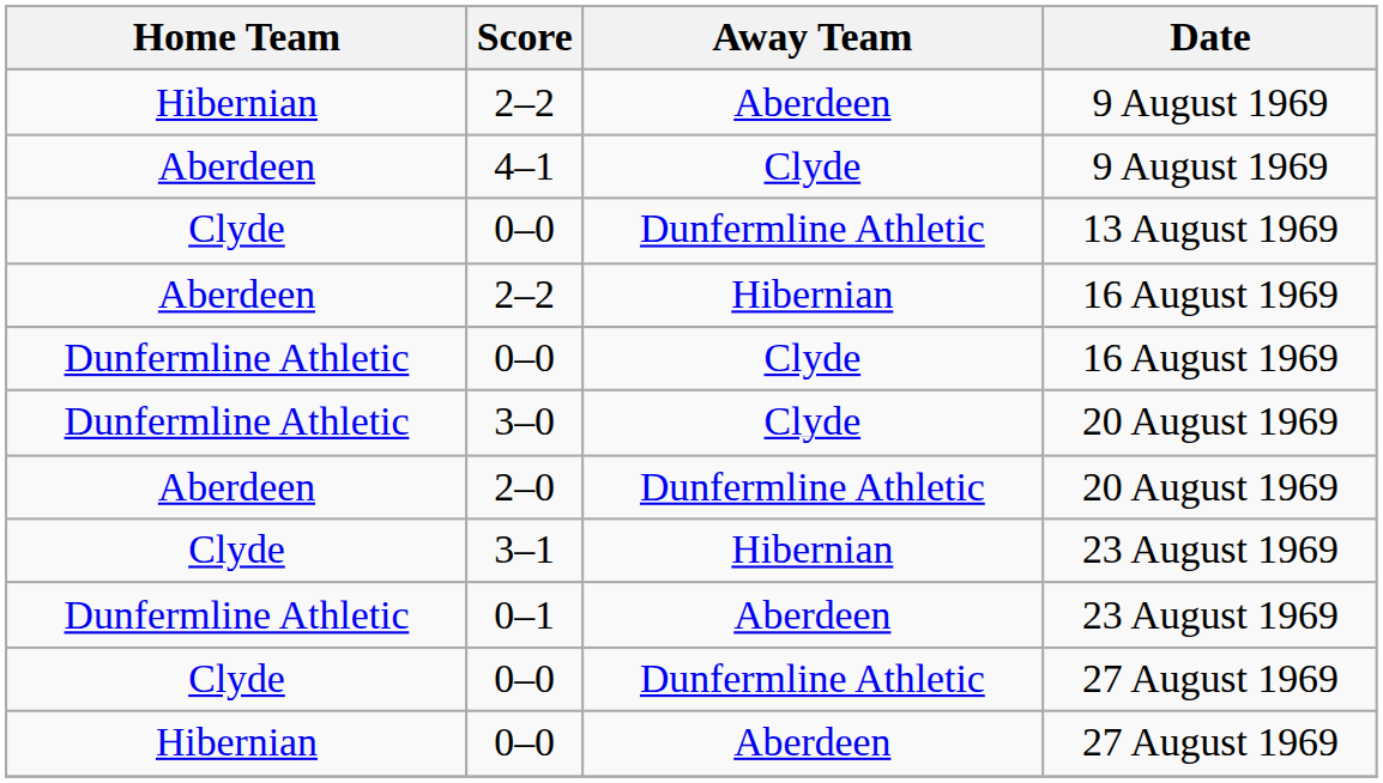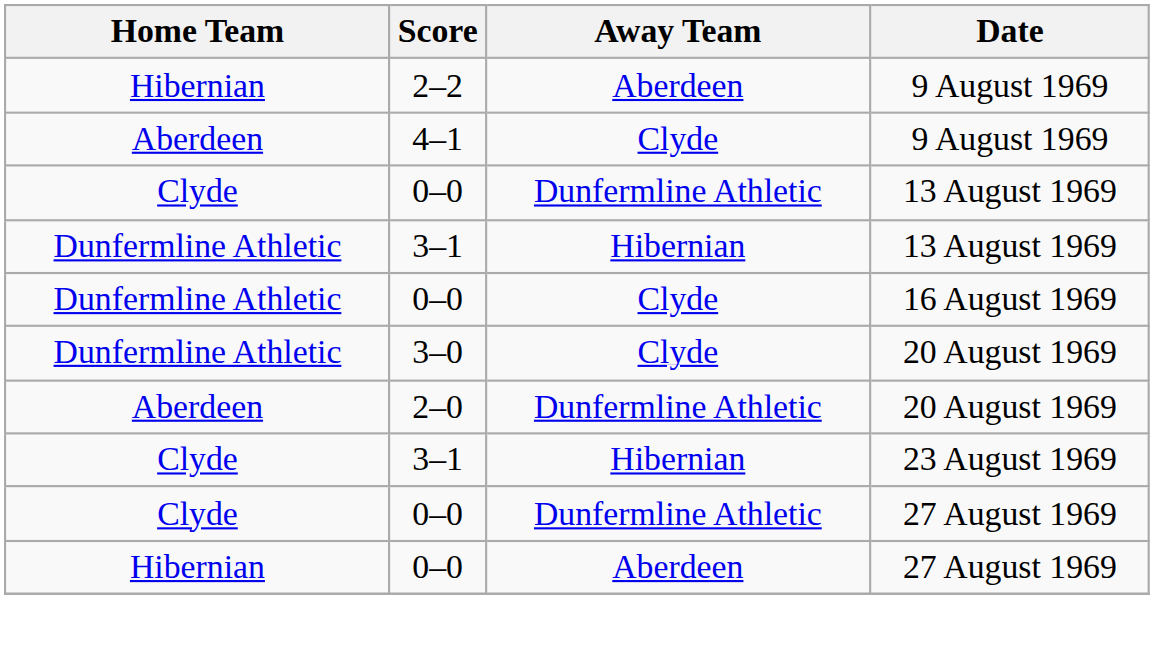+ row: Dunfermline Athletic | 3–1 | Hibernian | 13 August 1969
- row: Aberdeen | 2–2 | Hibernian | 16 August 1969
- row: Dunfermline Athletic | 0–1 | Aberdeen | 23 August 1969
